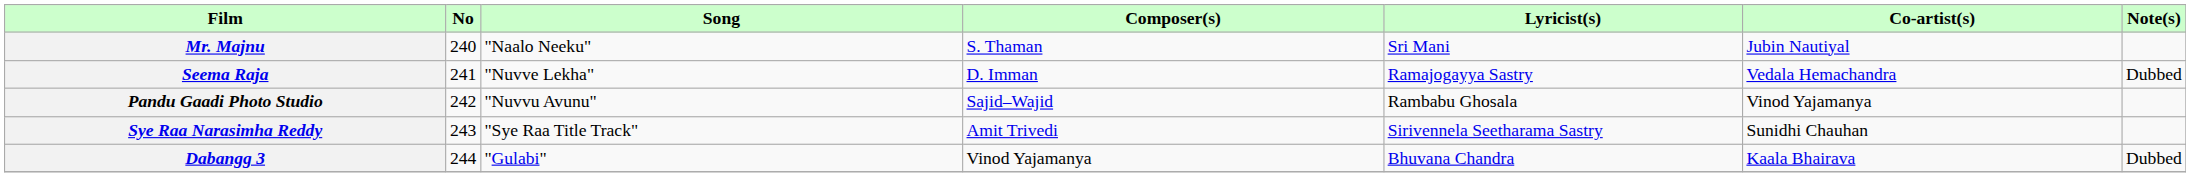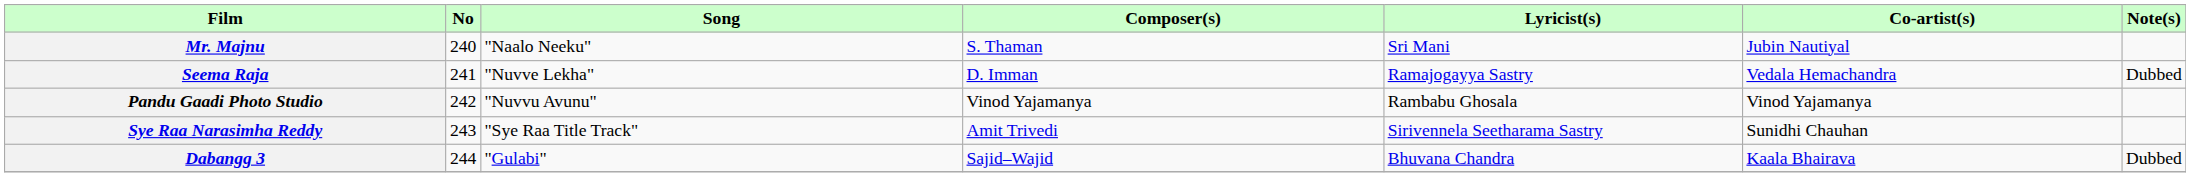Pandu Gaadi Photo Studio | Composer(s): Sajid–Wajid -> Vinod Yajamanya
Dabangg 3 | Composer(s): Vinod Yajamanya -> Sajid–Wajid
